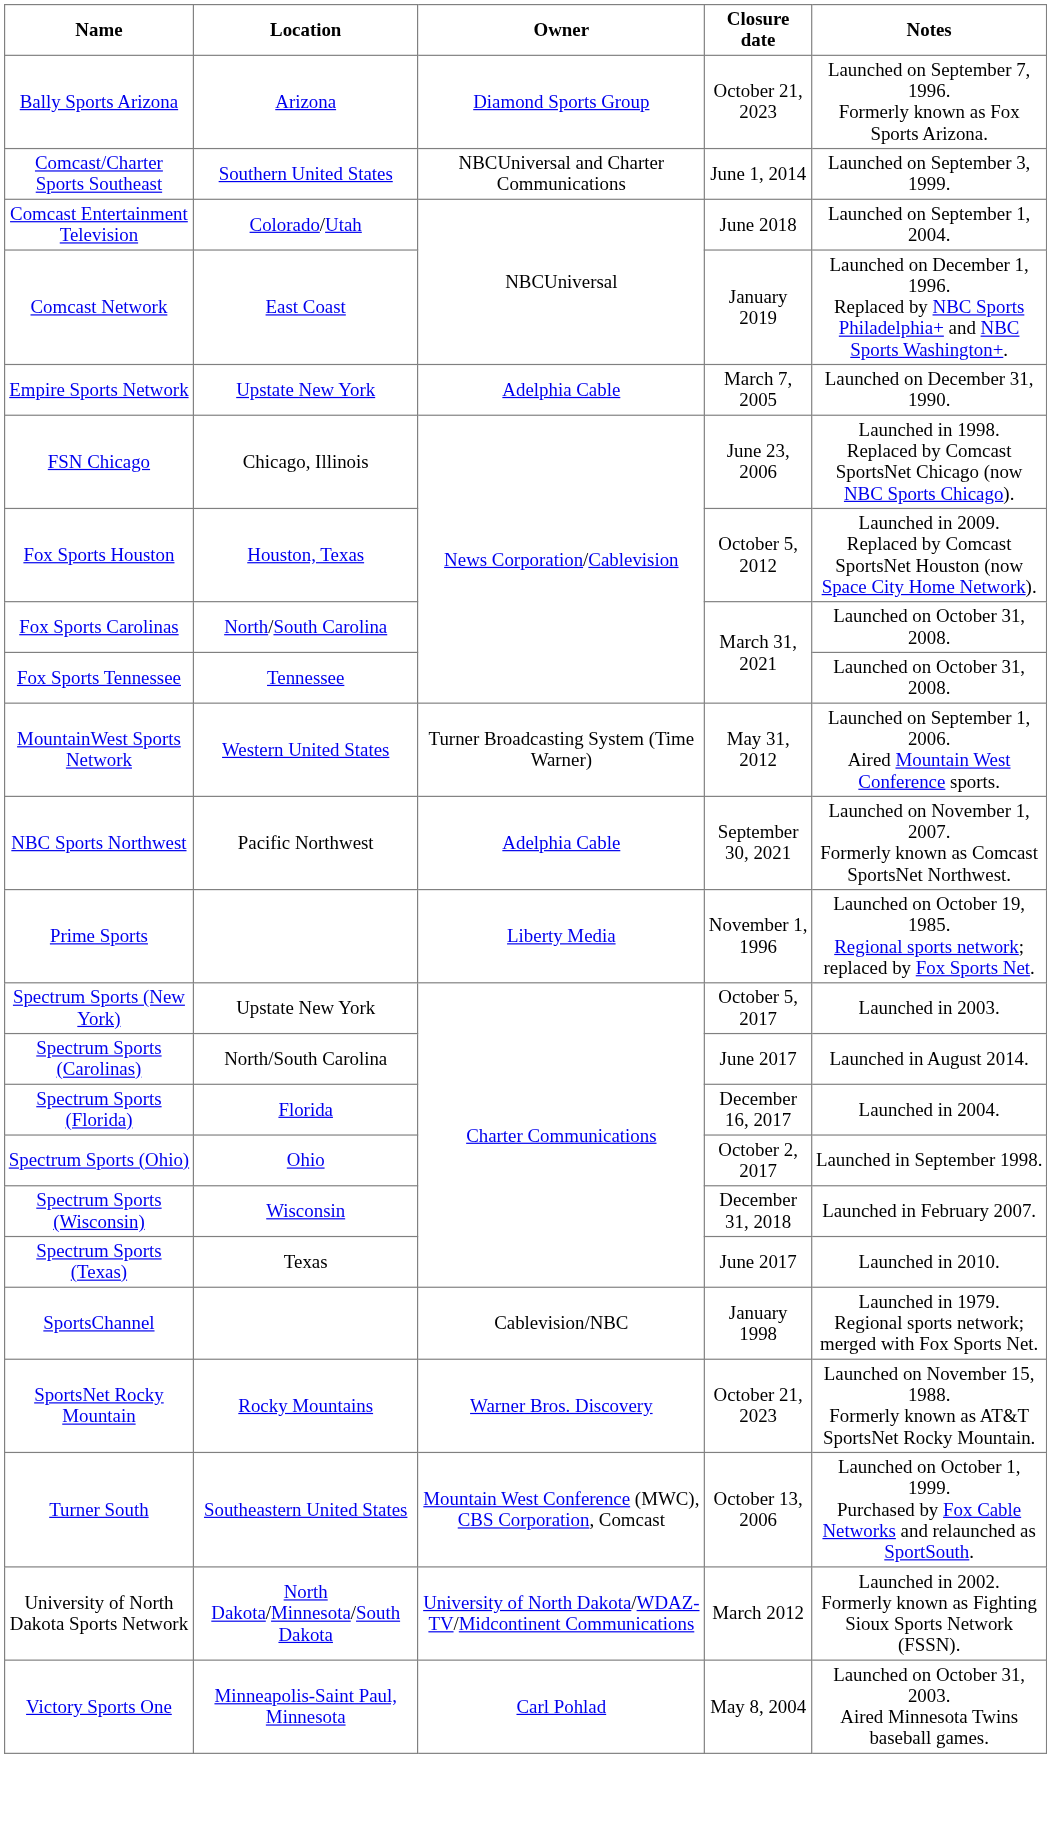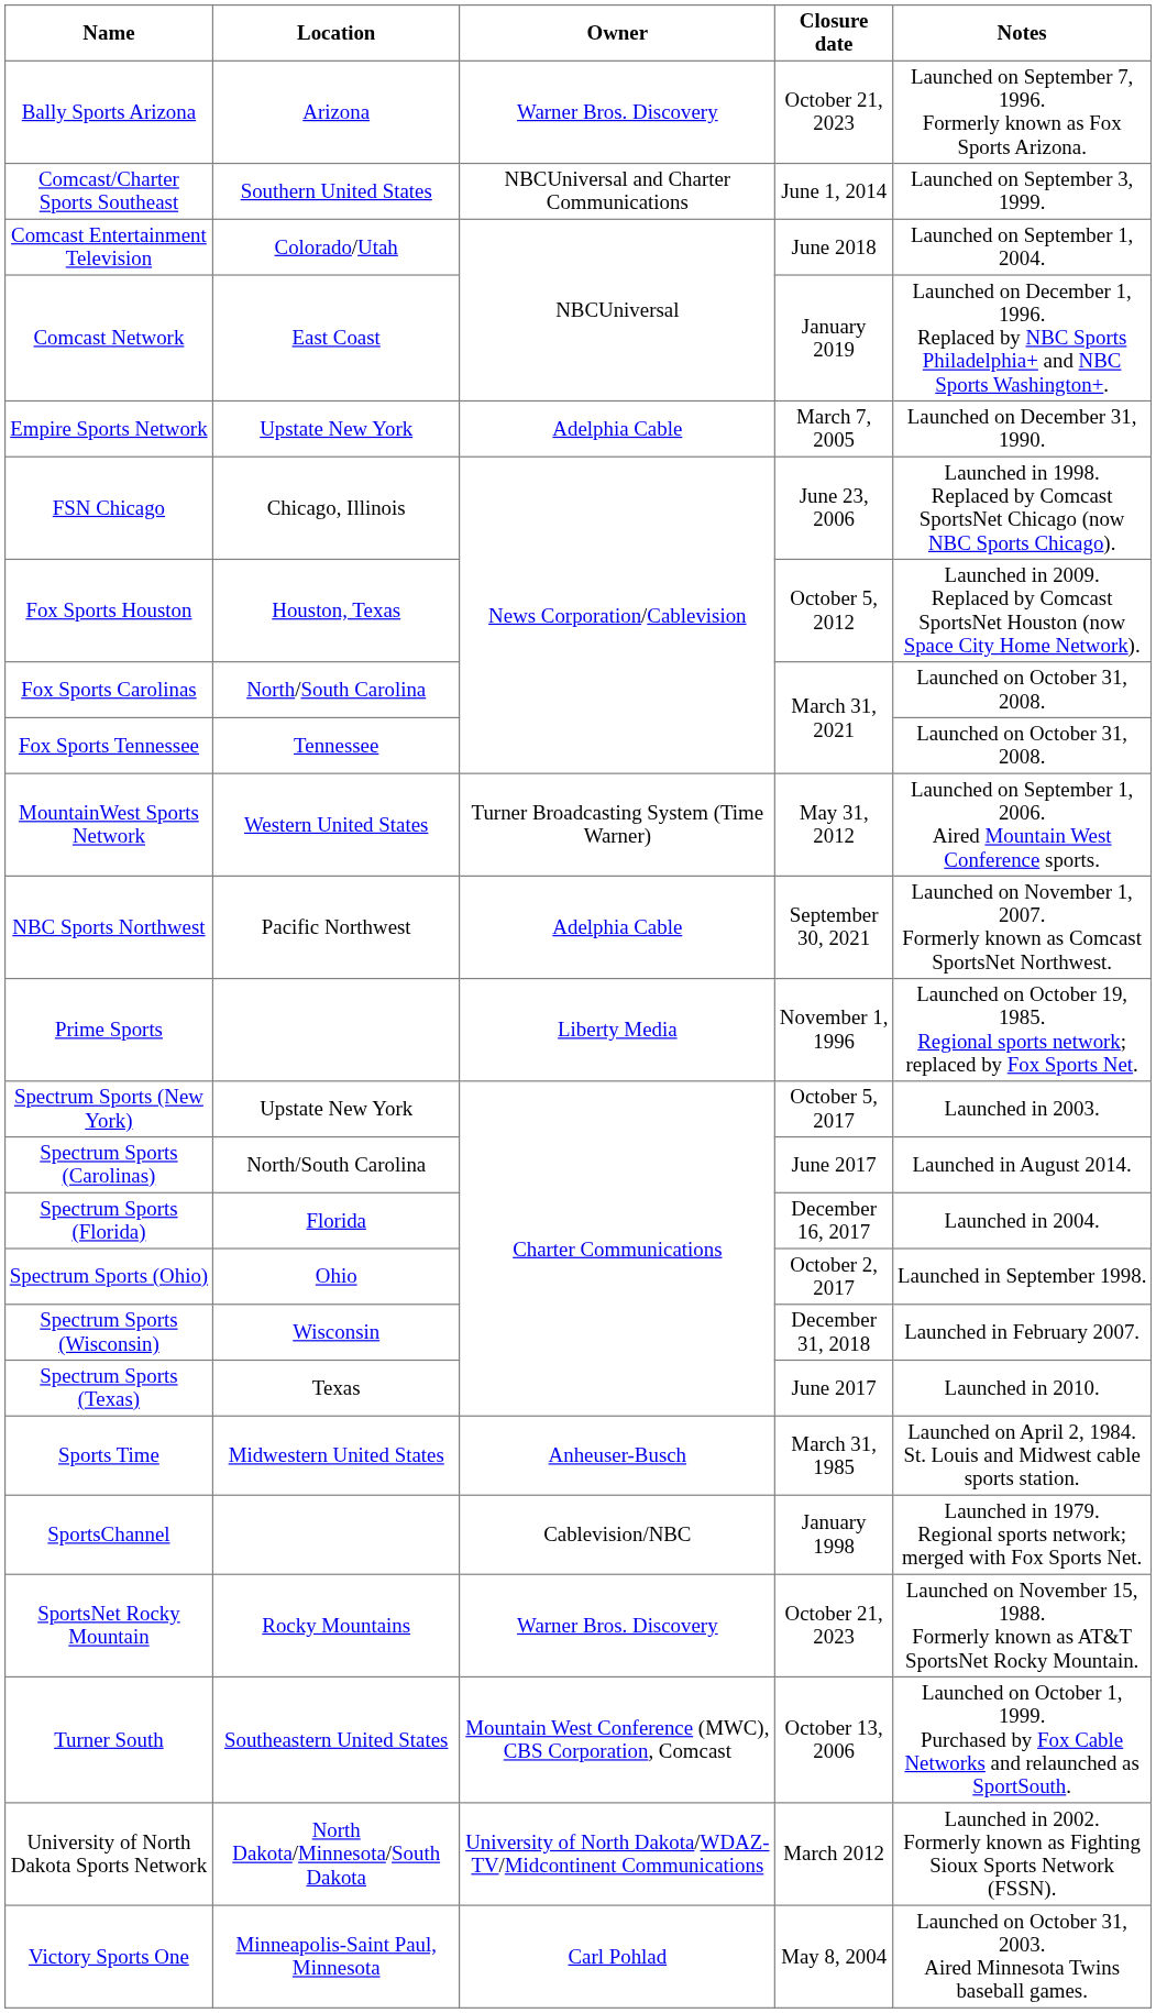Bally Sports Arizona | Owner: Diamond Sports Group -> Warner Bros. Discovery
+ row: Sports Time | Midwestern United States | Anheuser-Busch | March 31, 1985 | Launched on April 2, 1984. St. Louis and Midwest cable sports station.
